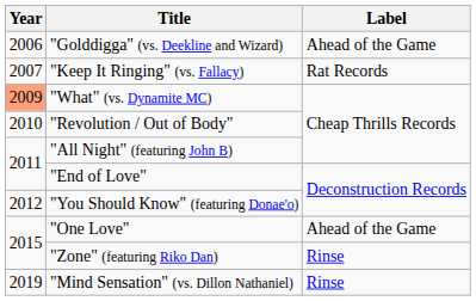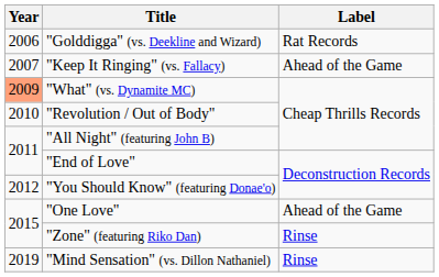"Golddigga" (vs. Deekline and Wizard) | Label: Ahead of the Game -> Rat Records
"Keep It Ringing" (vs. Fallacy) | Label: Rat Records -> Ahead of the Game
